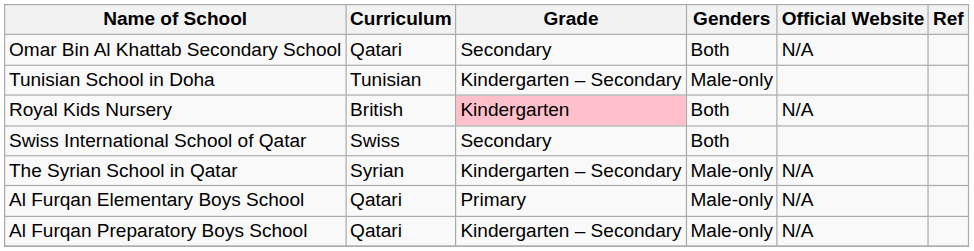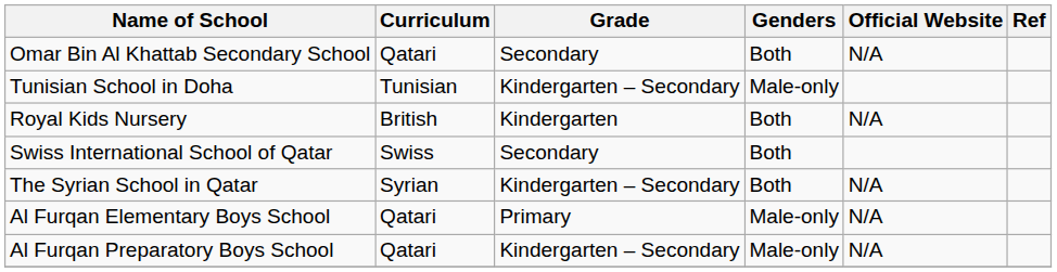Royal Kids Nursery | Grade: pink background -> no background
The Syrian School in Qatar | Genders: Male-only -> Both
